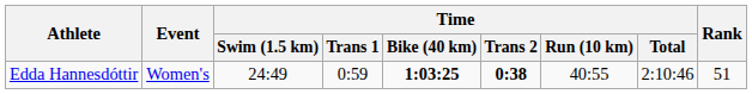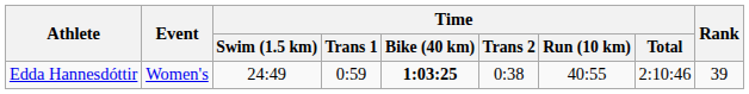Edda Hannesdóttir | Time / Trans 2: bold -> normal
Edda Hannesdóttir | Rank: 51 -> 39
